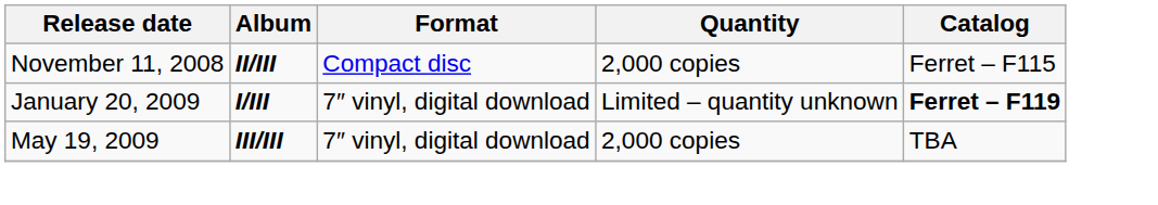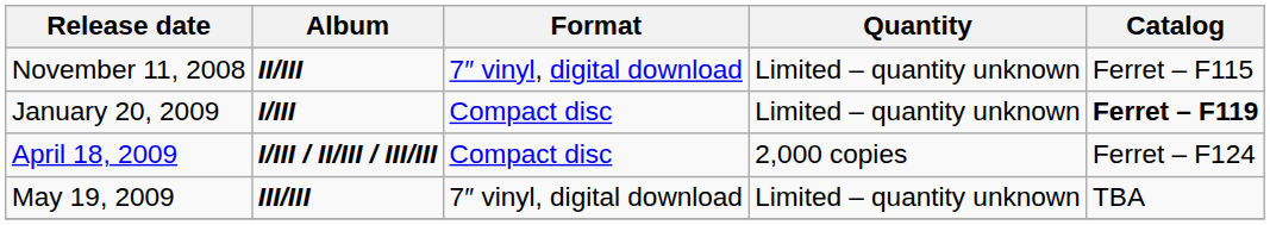November 11, 2008 | Format: Compact disc -> 7″ vinyl, digital download
November 11, 2008 | Quantity: 2,000 copies -> Limited – quantity unknown
January 20, 2009 | Format: 7″ vinyl, digital download -> Compact disc
+ row: April 18, 2009 | I/III / II/III / III/III | Compact disc | 2,000 copies | Ferret – F124
May 19, 2009 | Quantity: 2,000 copies -> Limited – quantity unknown
